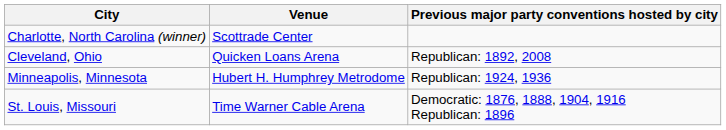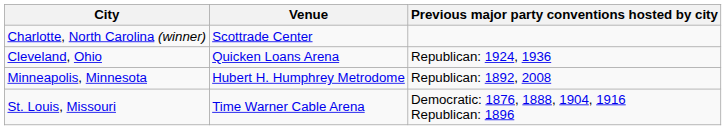Cleveland, Ohio | Previous major party conventions hosted by city: Republican: 1892, 2008 -> Republican: 1924, 1936
Minneapolis, Minnesota | Previous major party conventions hosted by city: Republican: 1924, 1936 -> Republican: 1892, 2008
